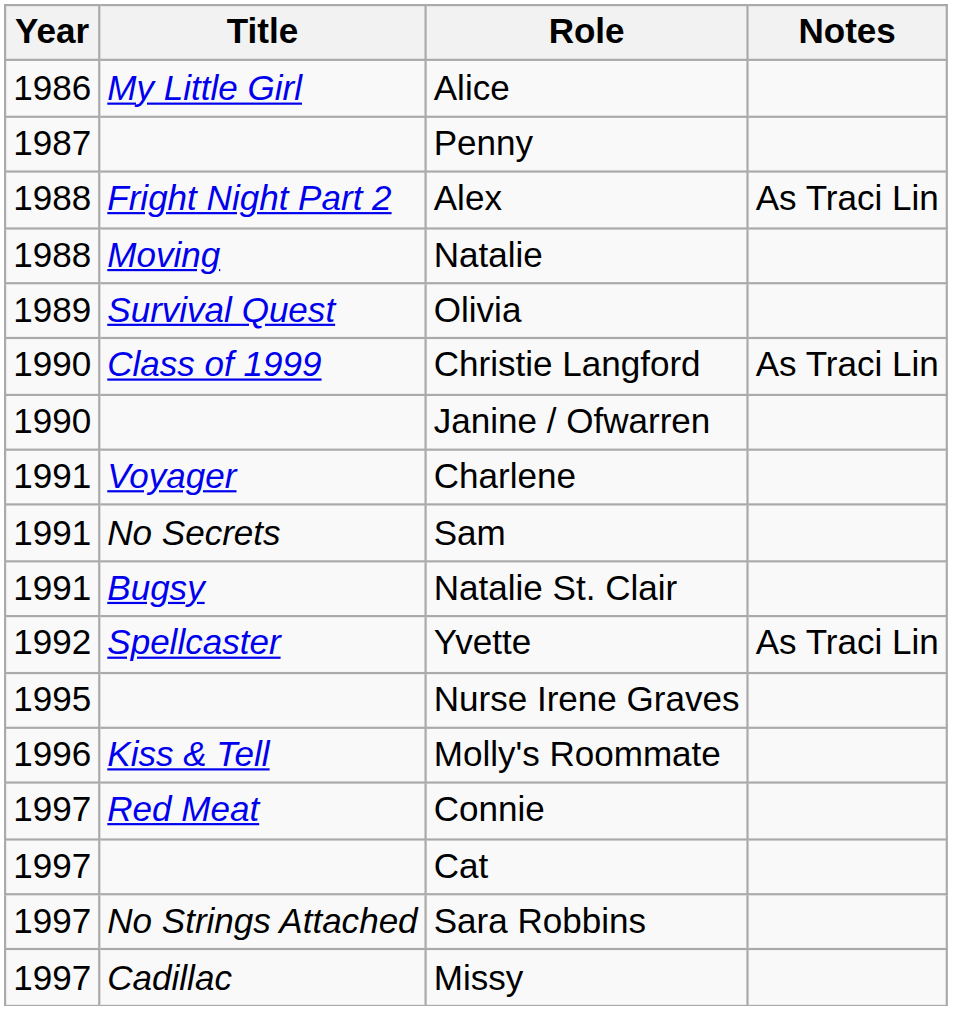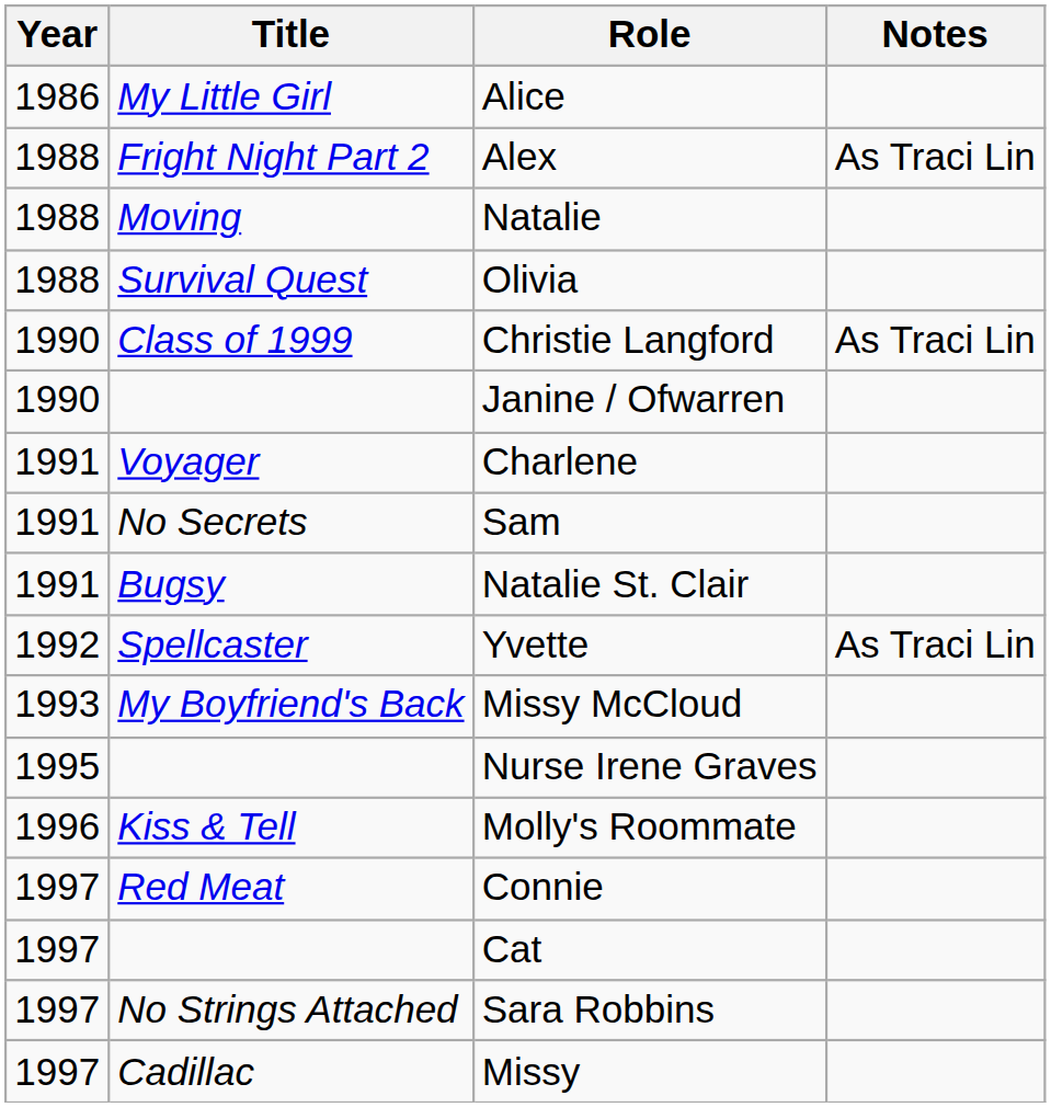- row: 1987 | Penny
Olivia | Year: 1989 -> 1988
+ row: 1993 | My Boyfriend's Back | Missy McCloud
